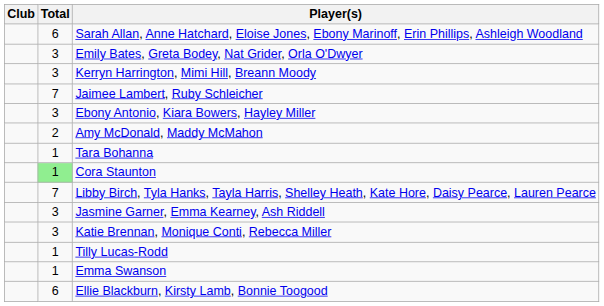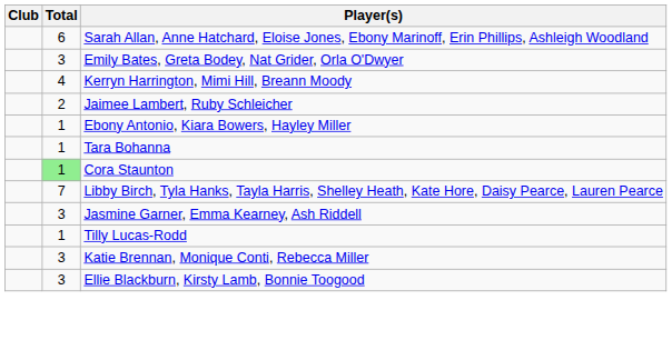Kerryn Harrington, Mimi Hill, Breann Moody | Total: 3 -> 4
Jaimee Lambert, Ruby Schleicher | Total: 7 -> 2
Ebony Antonio, Kiara Bowers, Hayley Miller | Total: 3 -> 1
- row: 2 | Amy McDonald, Maddy McMahon
rows swapped: Katie Brennan, Monique Conti, Rebecca Miller <-> Tilly Lucas-Rodd
- row: 1 | Emma Swanson
Ellie Blackburn, Kirsty Lamb, Bonnie Toogood | Total: 6 -> 3
